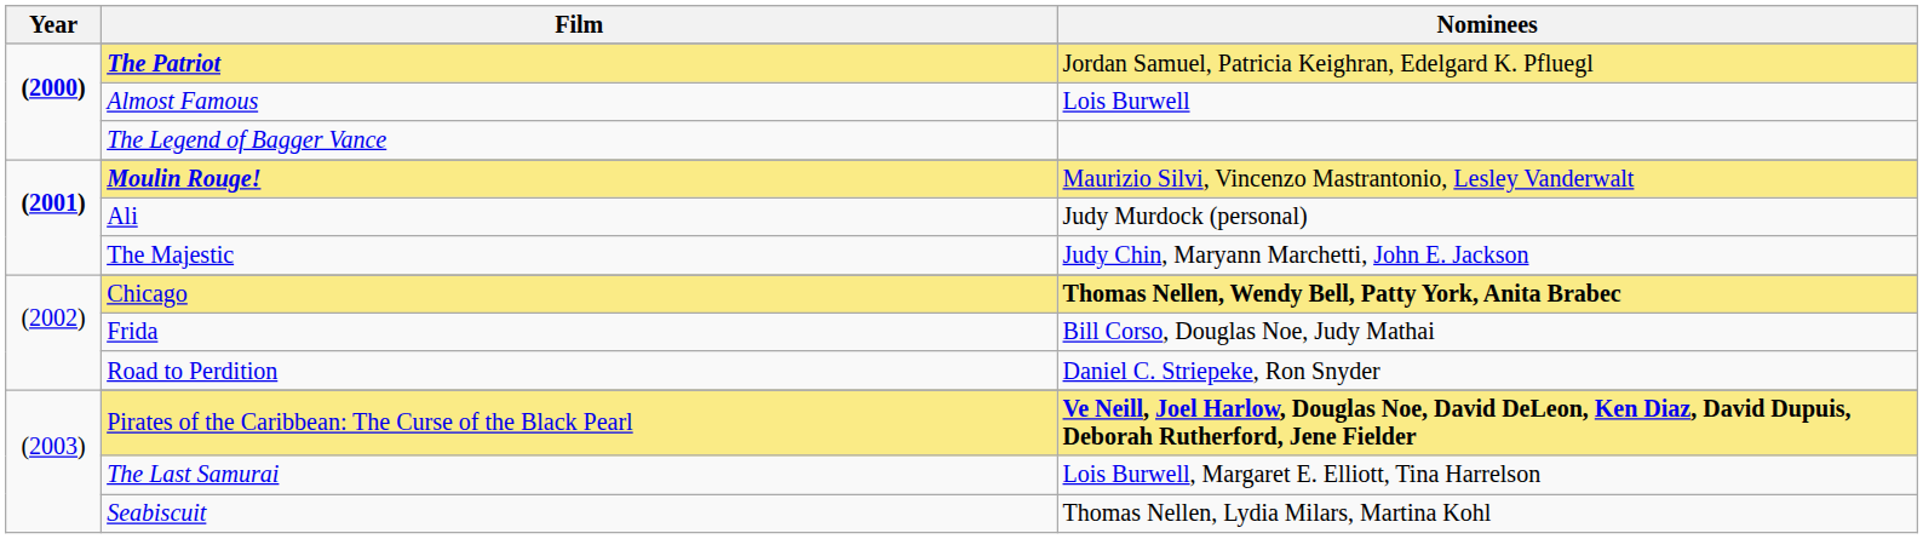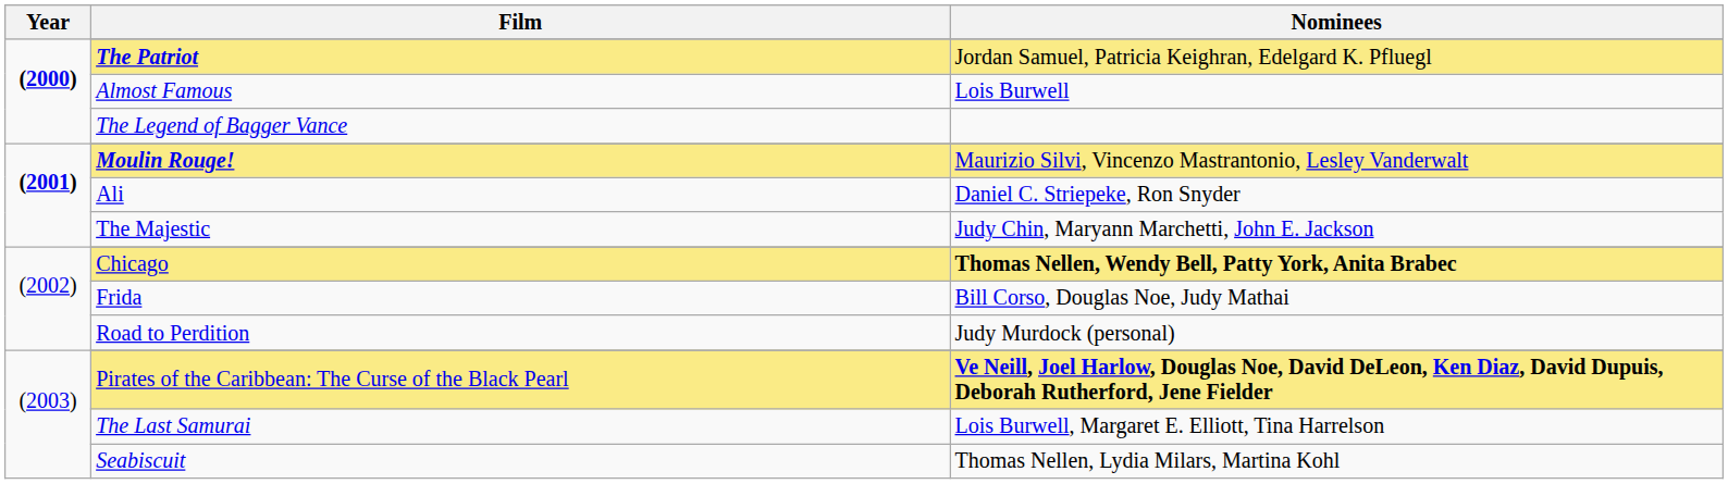Ali | Nominees: Judy Murdock (personal) -> Daniel C. Striepeke, Ron Snyder
Road to Perdition | Nominees: Daniel C. Striepeke, Ron Snyder -> Judy Murdock (personal)
